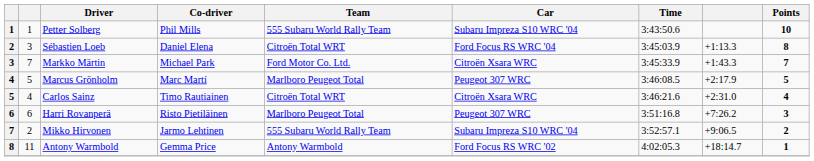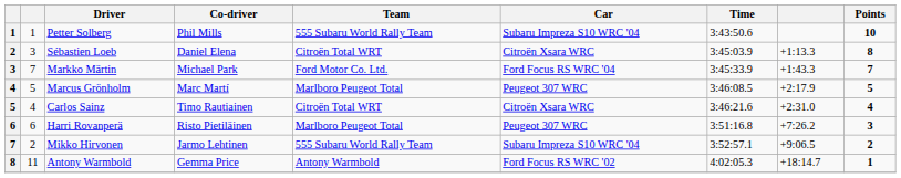Sébastien Loeb | Car: Ford Focus RS WRC '04 -> Citroën Xsara WRC
Markko Märtin | Car: Citroën Xsara WRC -> Ford Focus RS WRC '04
